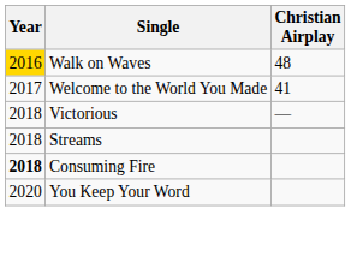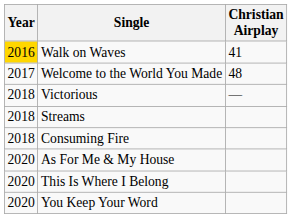Walk on Waves | Christian Airplay: 48 -> 41
Welcome to the World You Made | Christian Airplay: 41 -> 48
Consuming Fire | Year: bold -> normal
+ row: 2020 | As For Me & My House
+ row: 2020 | This Is Where I Belong
